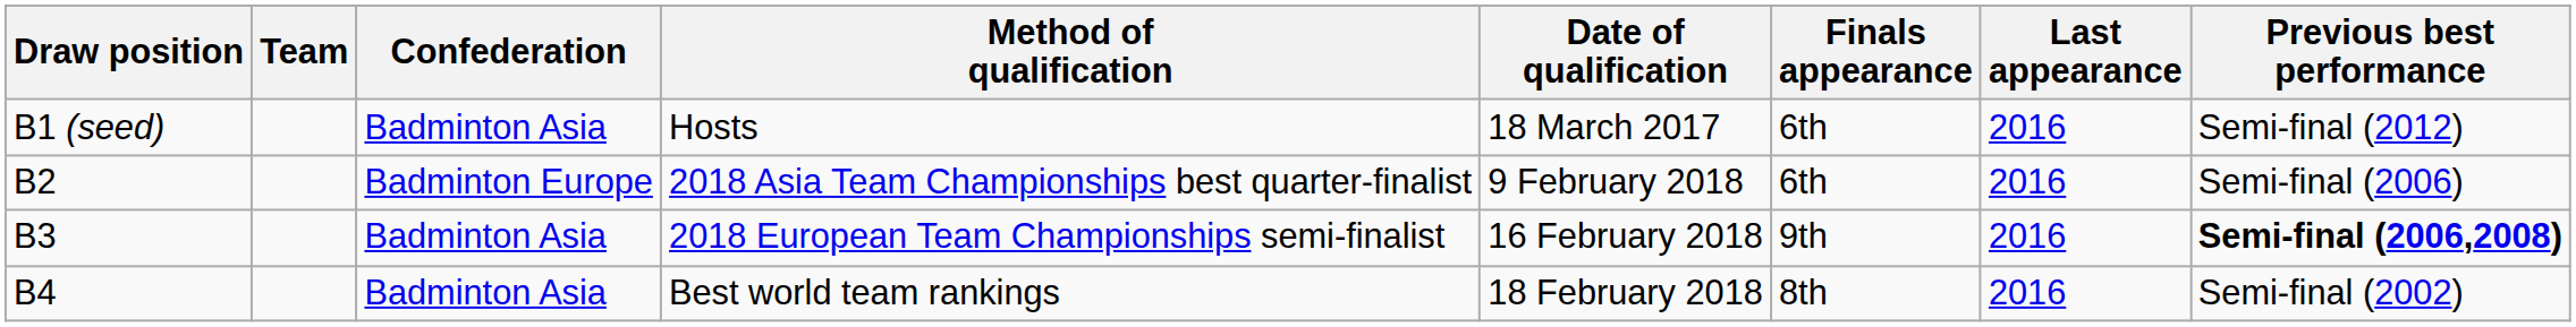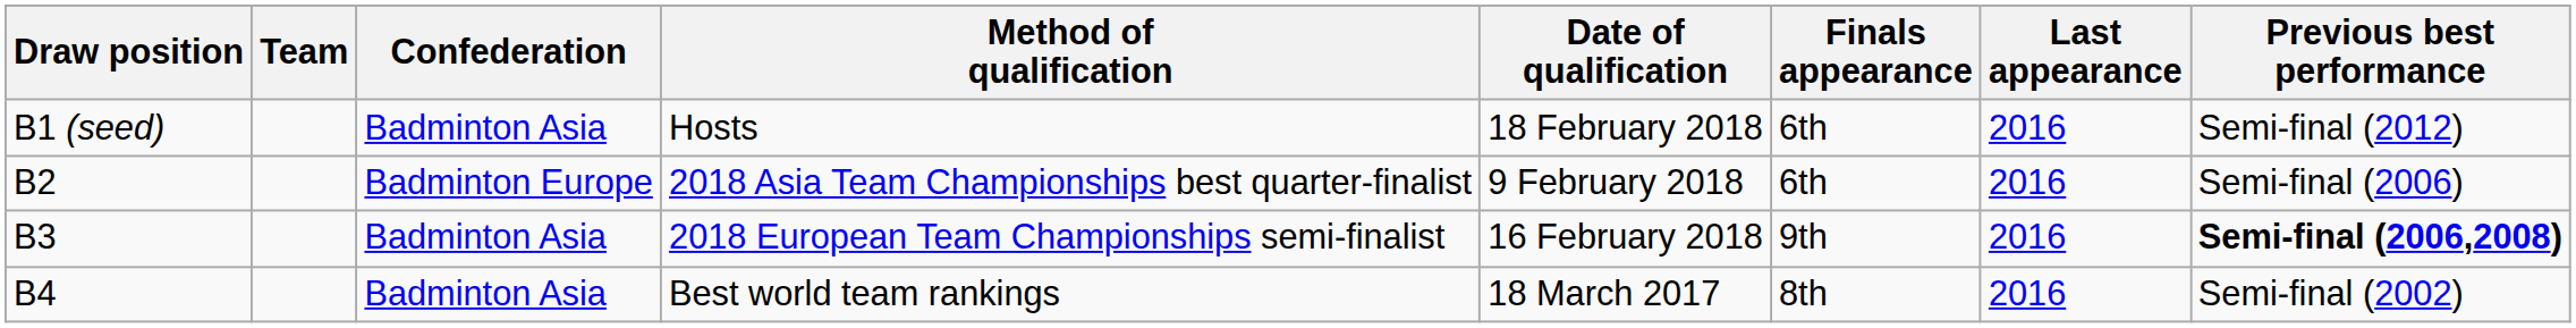Hosts | Date of qualification: 18 March 2017 -> 18 February 2018
Best world team rankings | Date of qualification: 18 February 2018 -> 18 March 2017
